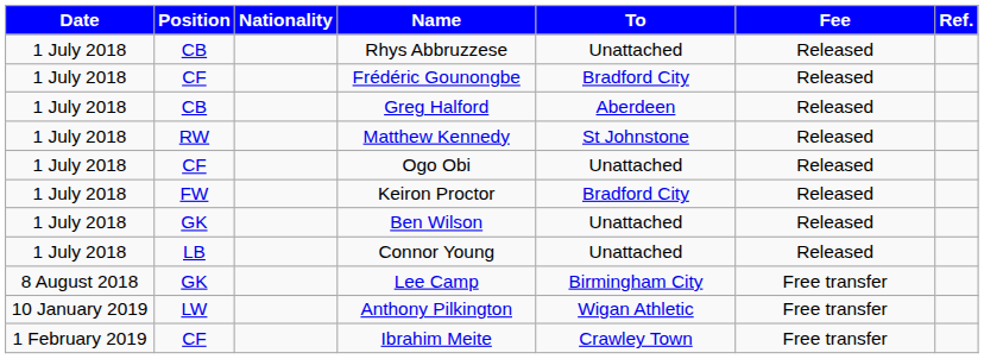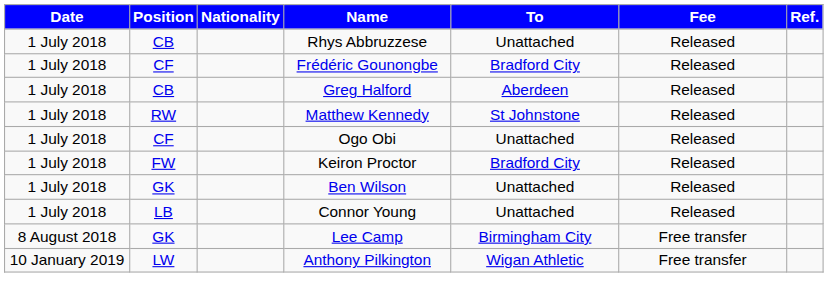- row: 1 February 2019 | CF | Ibrahim Meite | Crawley Town | Free transfer
